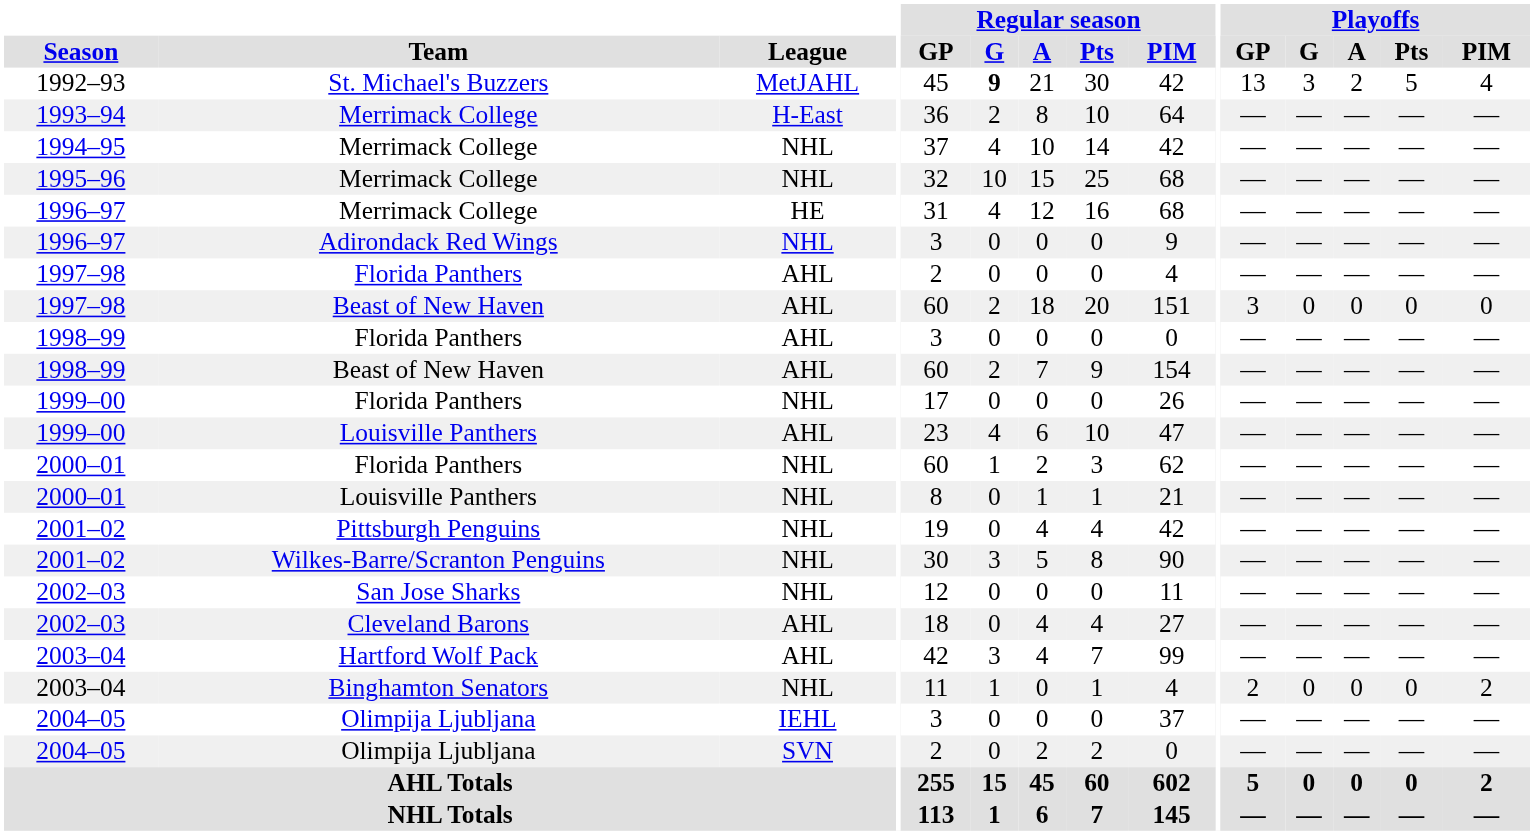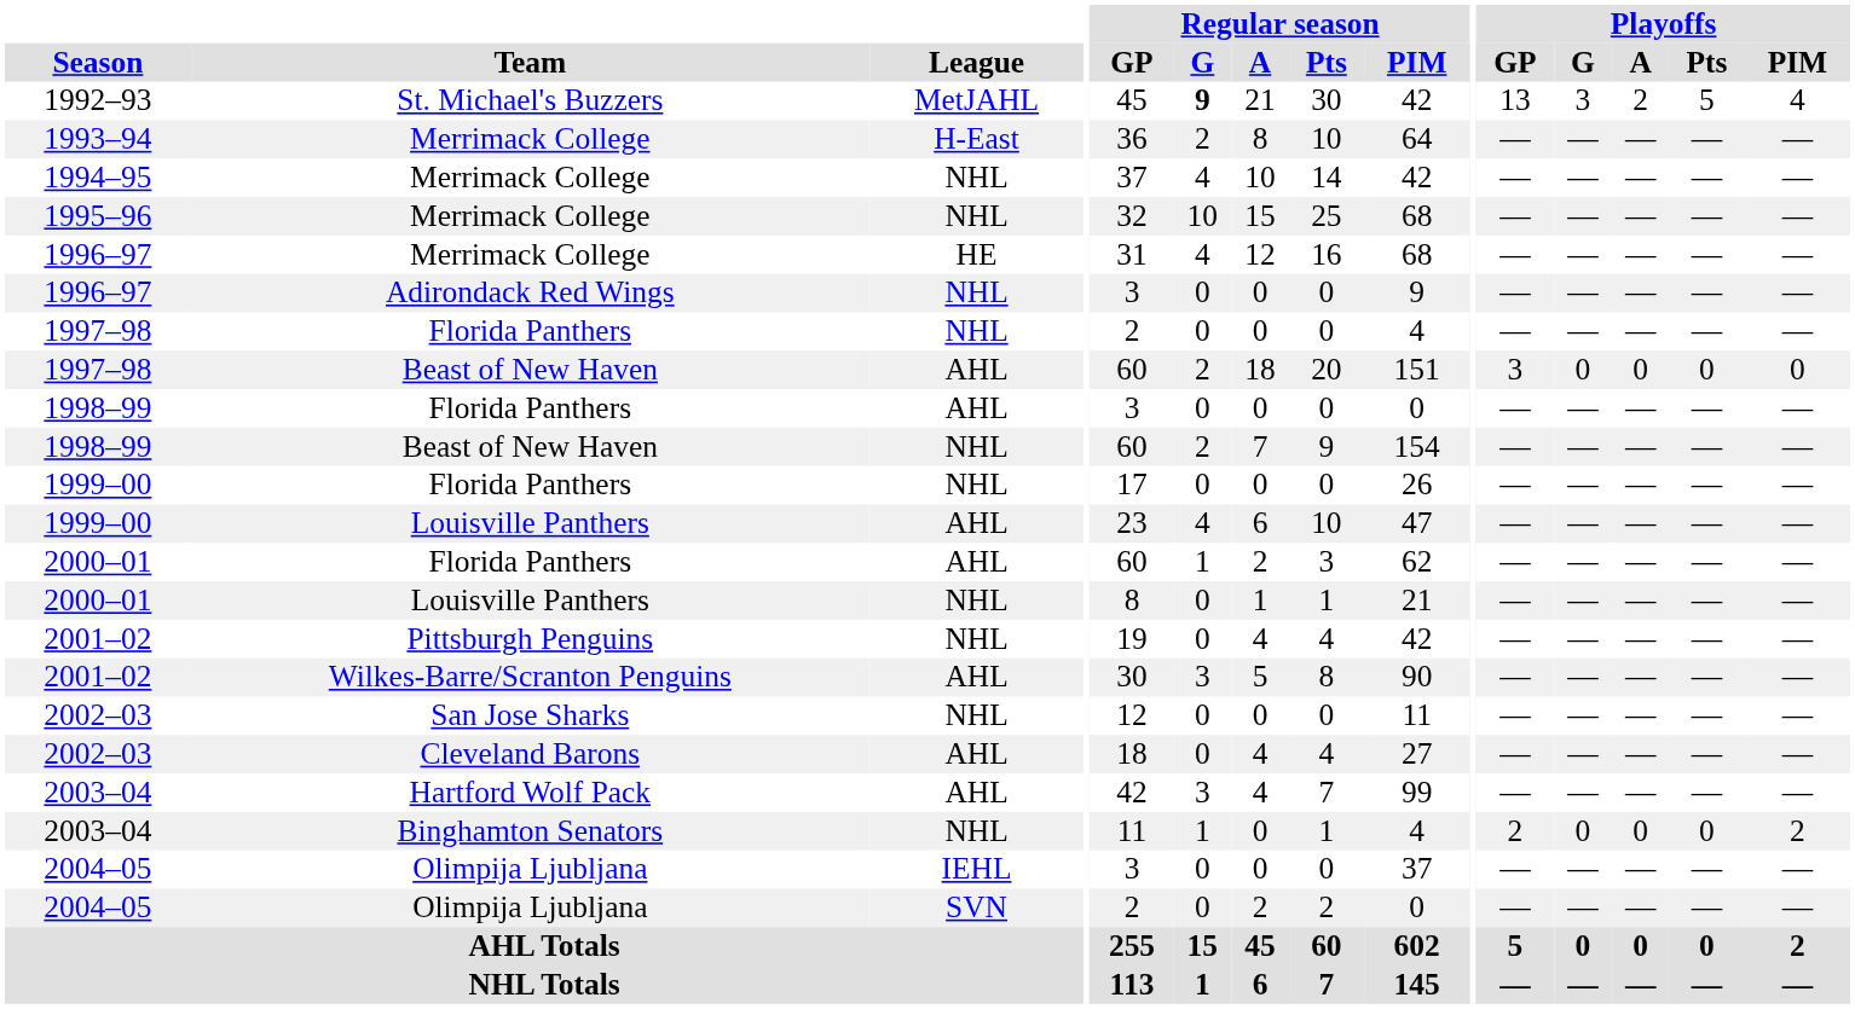1997–98 / Florida Panthers | League: AHL -> NHL
1998–99 / Beast of New Haven | League: AHL -> NHL
2000–01 / Florida Panthers | League: NHL -> AHL
2001–02 / Wilkes-Barre/Scranton Penguins | League: NHL -> AHL
